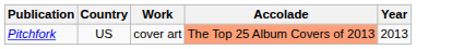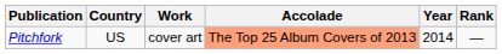+ column: Rank | —
Pitchfork | Year: 2013 -> 2014
